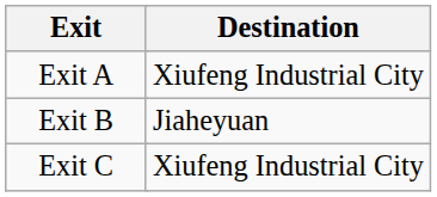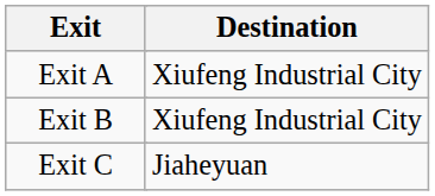Exit B | Destination: Jiaheyuan -> Xiufeng Industrial City
Exit C | Destination: Xiufeng Industrial City -> Jiaheyuan
